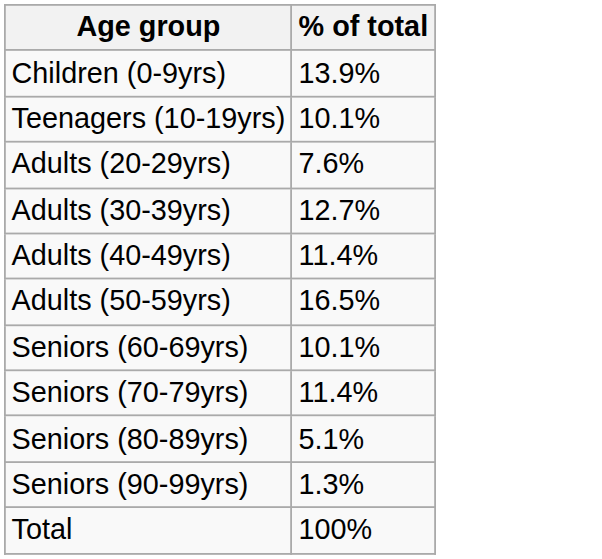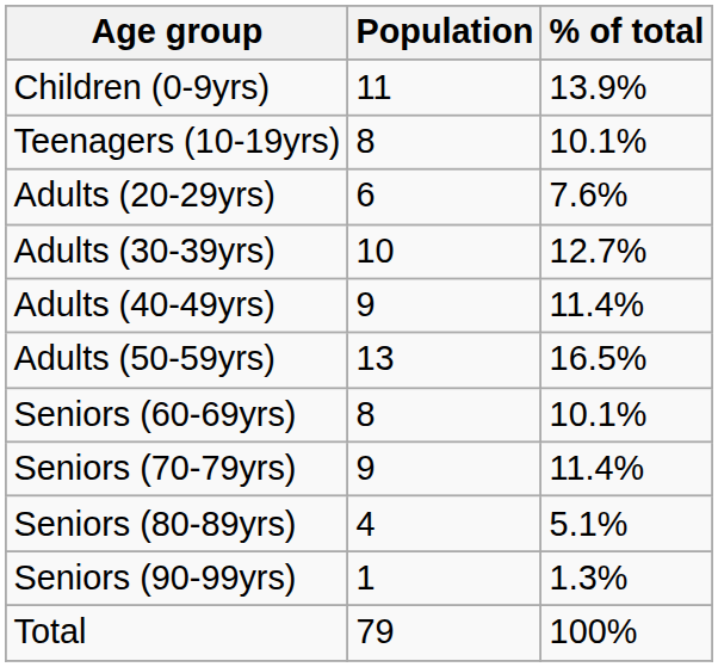+ column: Population | 11 | 8 | 6 | 10 | 9 | 13 | 8 | 9 | 4 | 1 | 79
